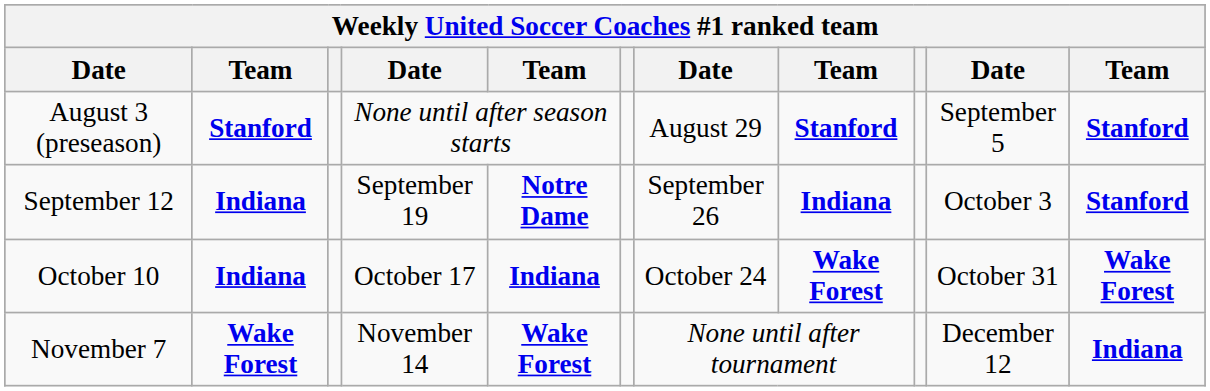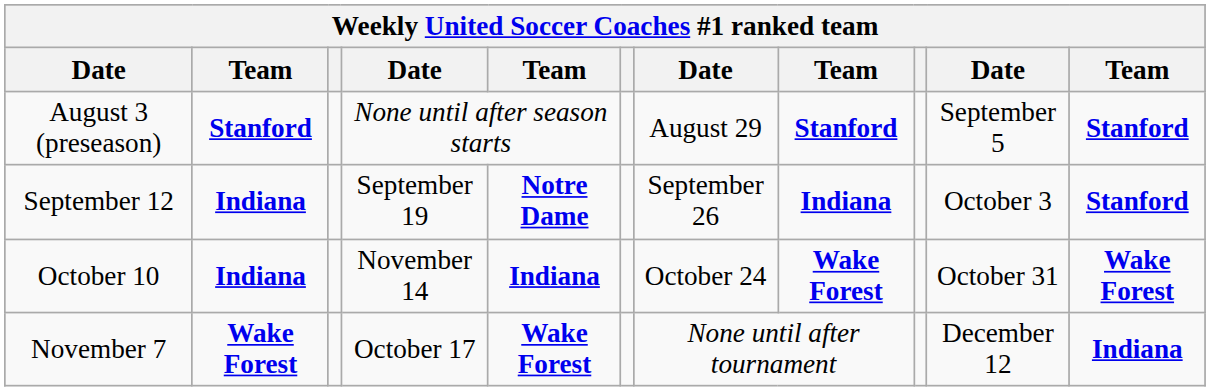October 10 | column 4: October 17 -> November 14
November 7 | column 4: November 14 -> October 17
